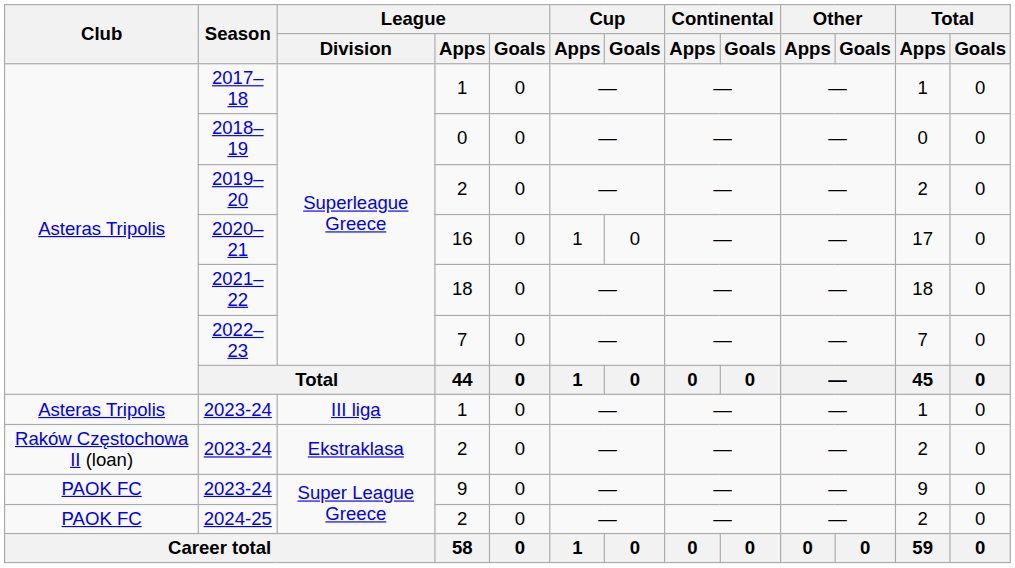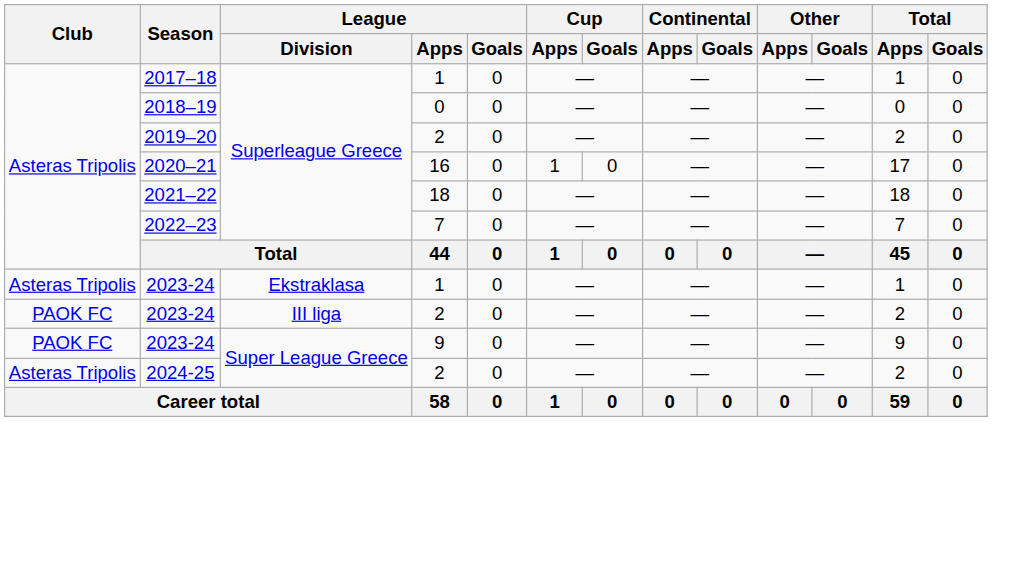2023-24 / 1 | League / Division: III liga -> Ekstraklasa
2023-24 / 2 | Club: Raków Częstochowa II (loan) -> PAOK FC
2023-24 / 2 | League / Division: Ekstraklasa -> III liga
2024-25 | Club: PAOK FC -> Asteras Tripolis
